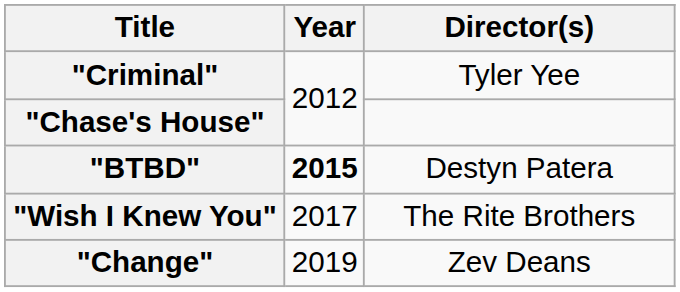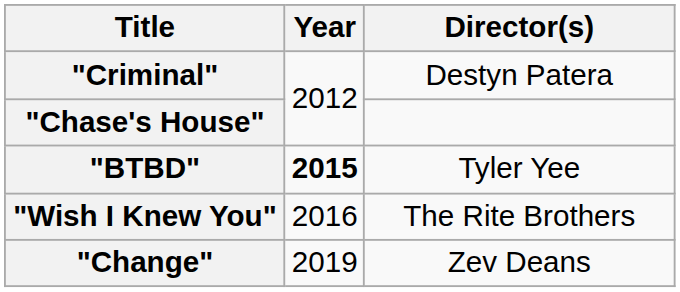"Criminal" | Director(s): Tyler Yee -> Destyn Patera
"BTBD" | Director(s): Destyn Patera -> Tyler Yee
"Wish I Knew You" | Year: 2017 -> 2016
